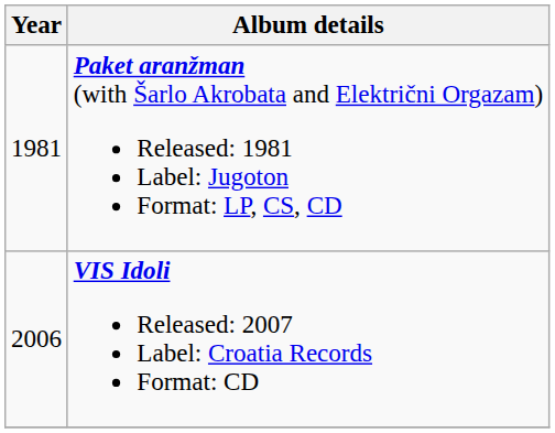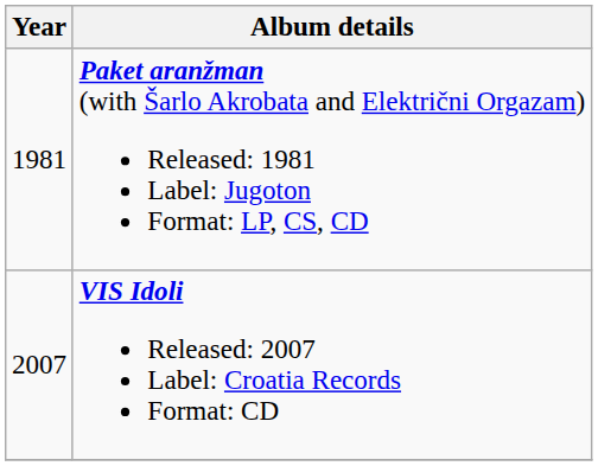VIS Idoli Released: 2007 Label: Croatia Records Format: CD | Year: 2006 -> 2007
